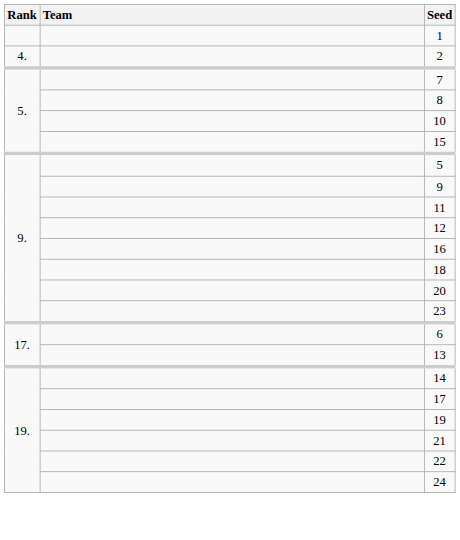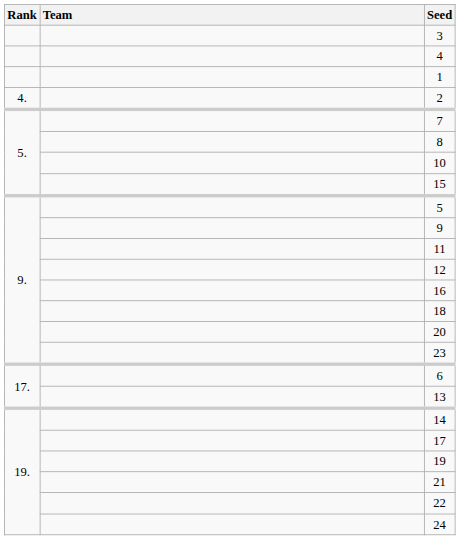+ row: 3
+ row: 4
